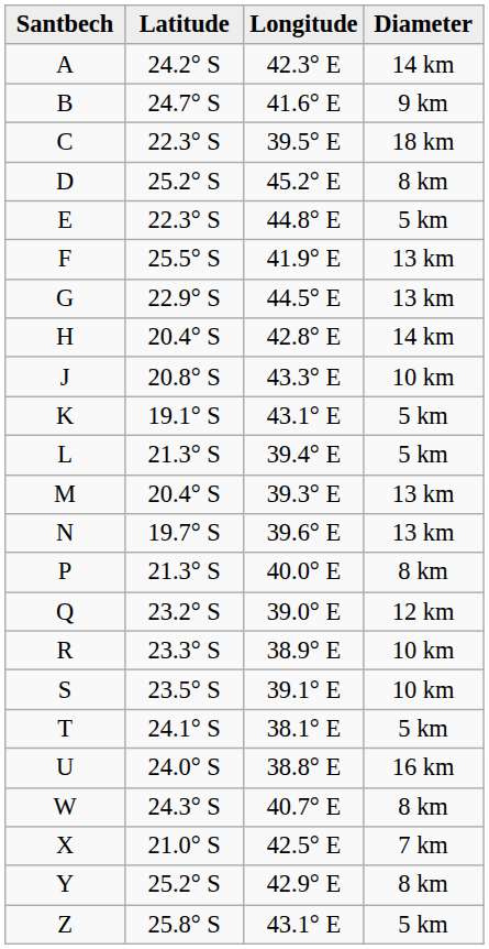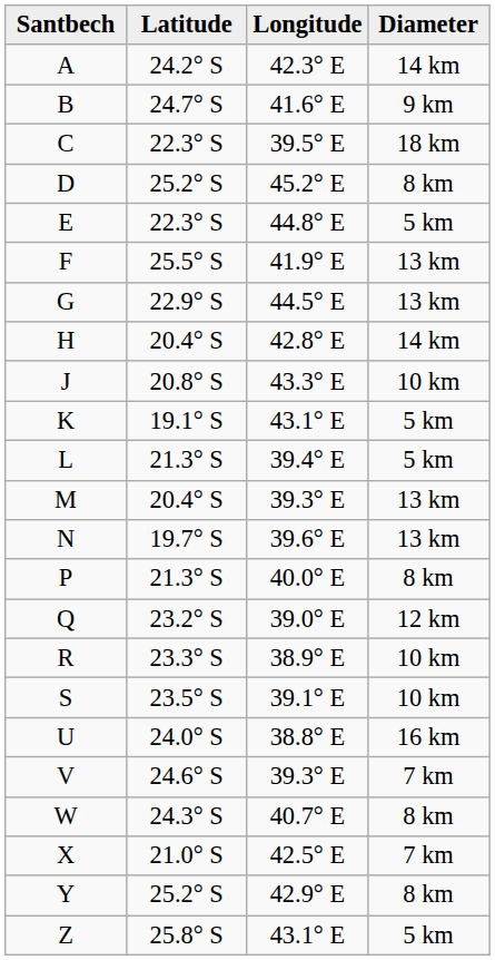- row: T | 24.1° S | 38.1° E | 5 km
+ row: V | 24.6° S | 39.3° E | 7 km
